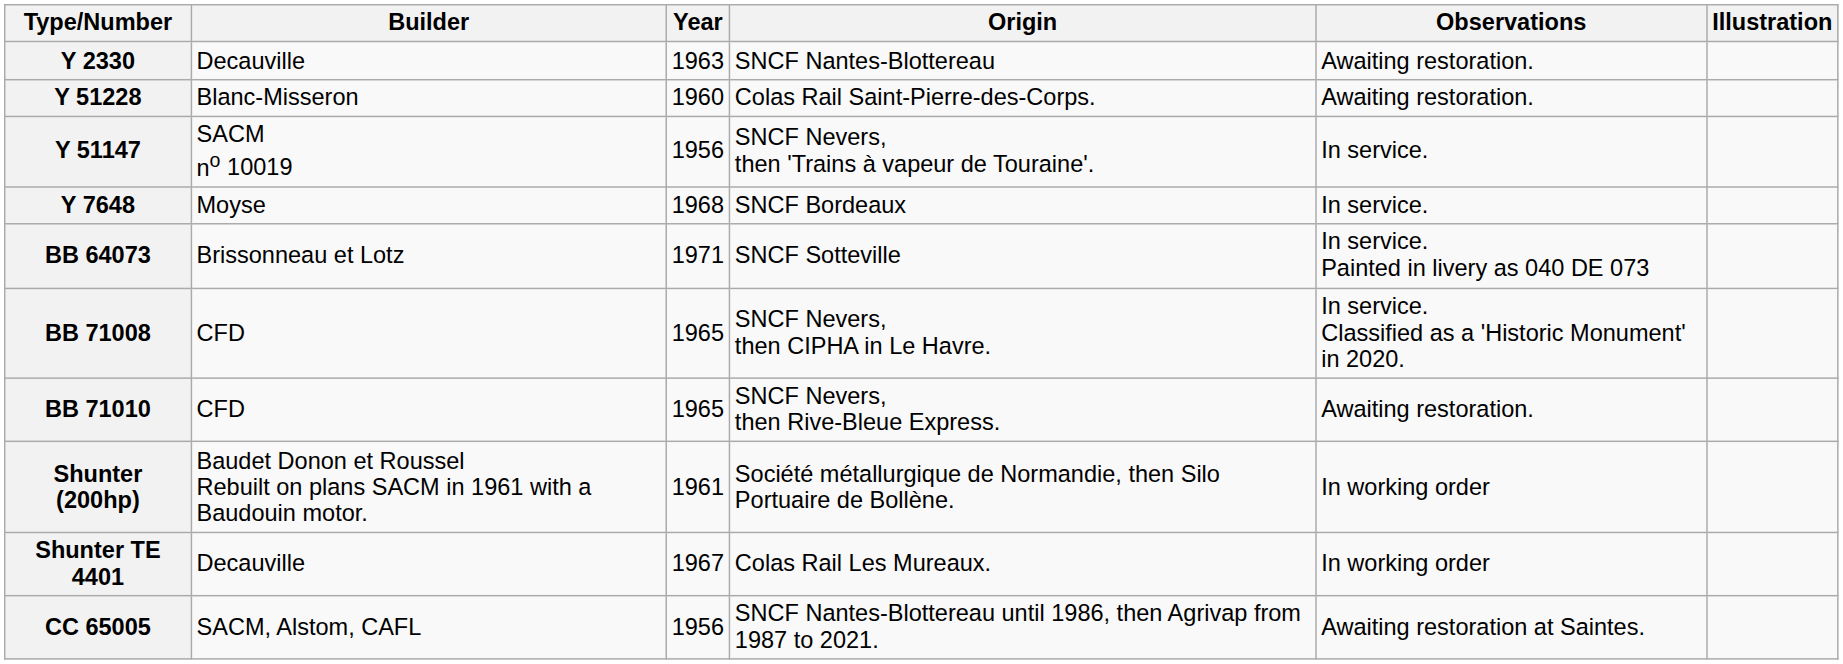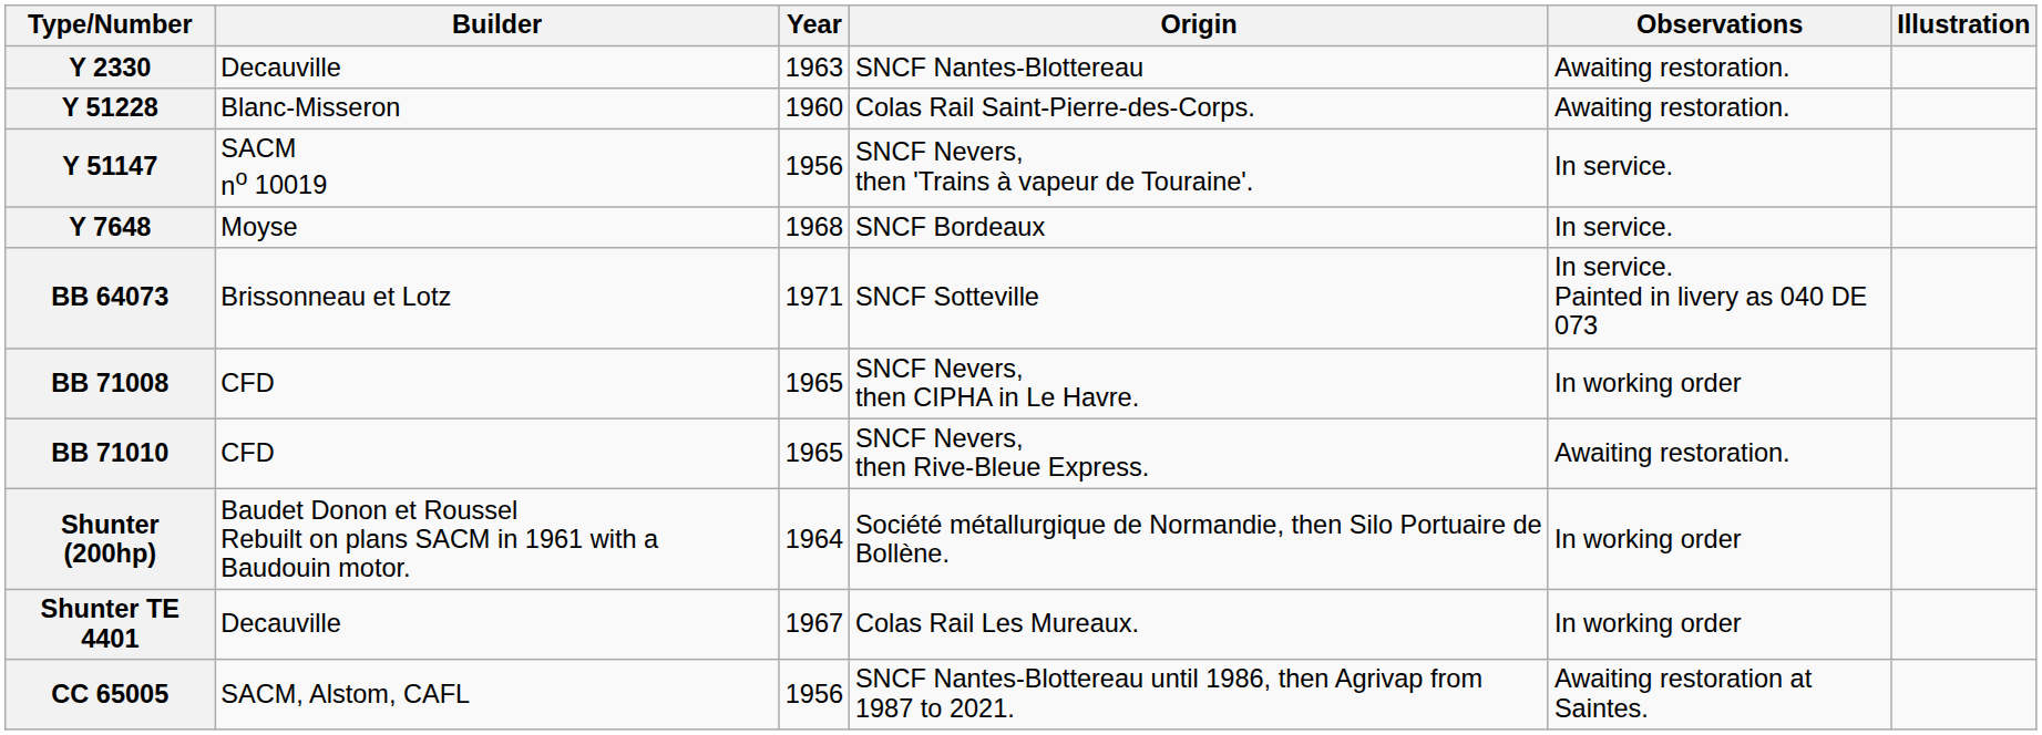BB 71008 | Observations: In service. Classified as a 'Historic Monument' in 2020. -> In working order
Shunter (200hp) | Year: 1961 -> 1964
